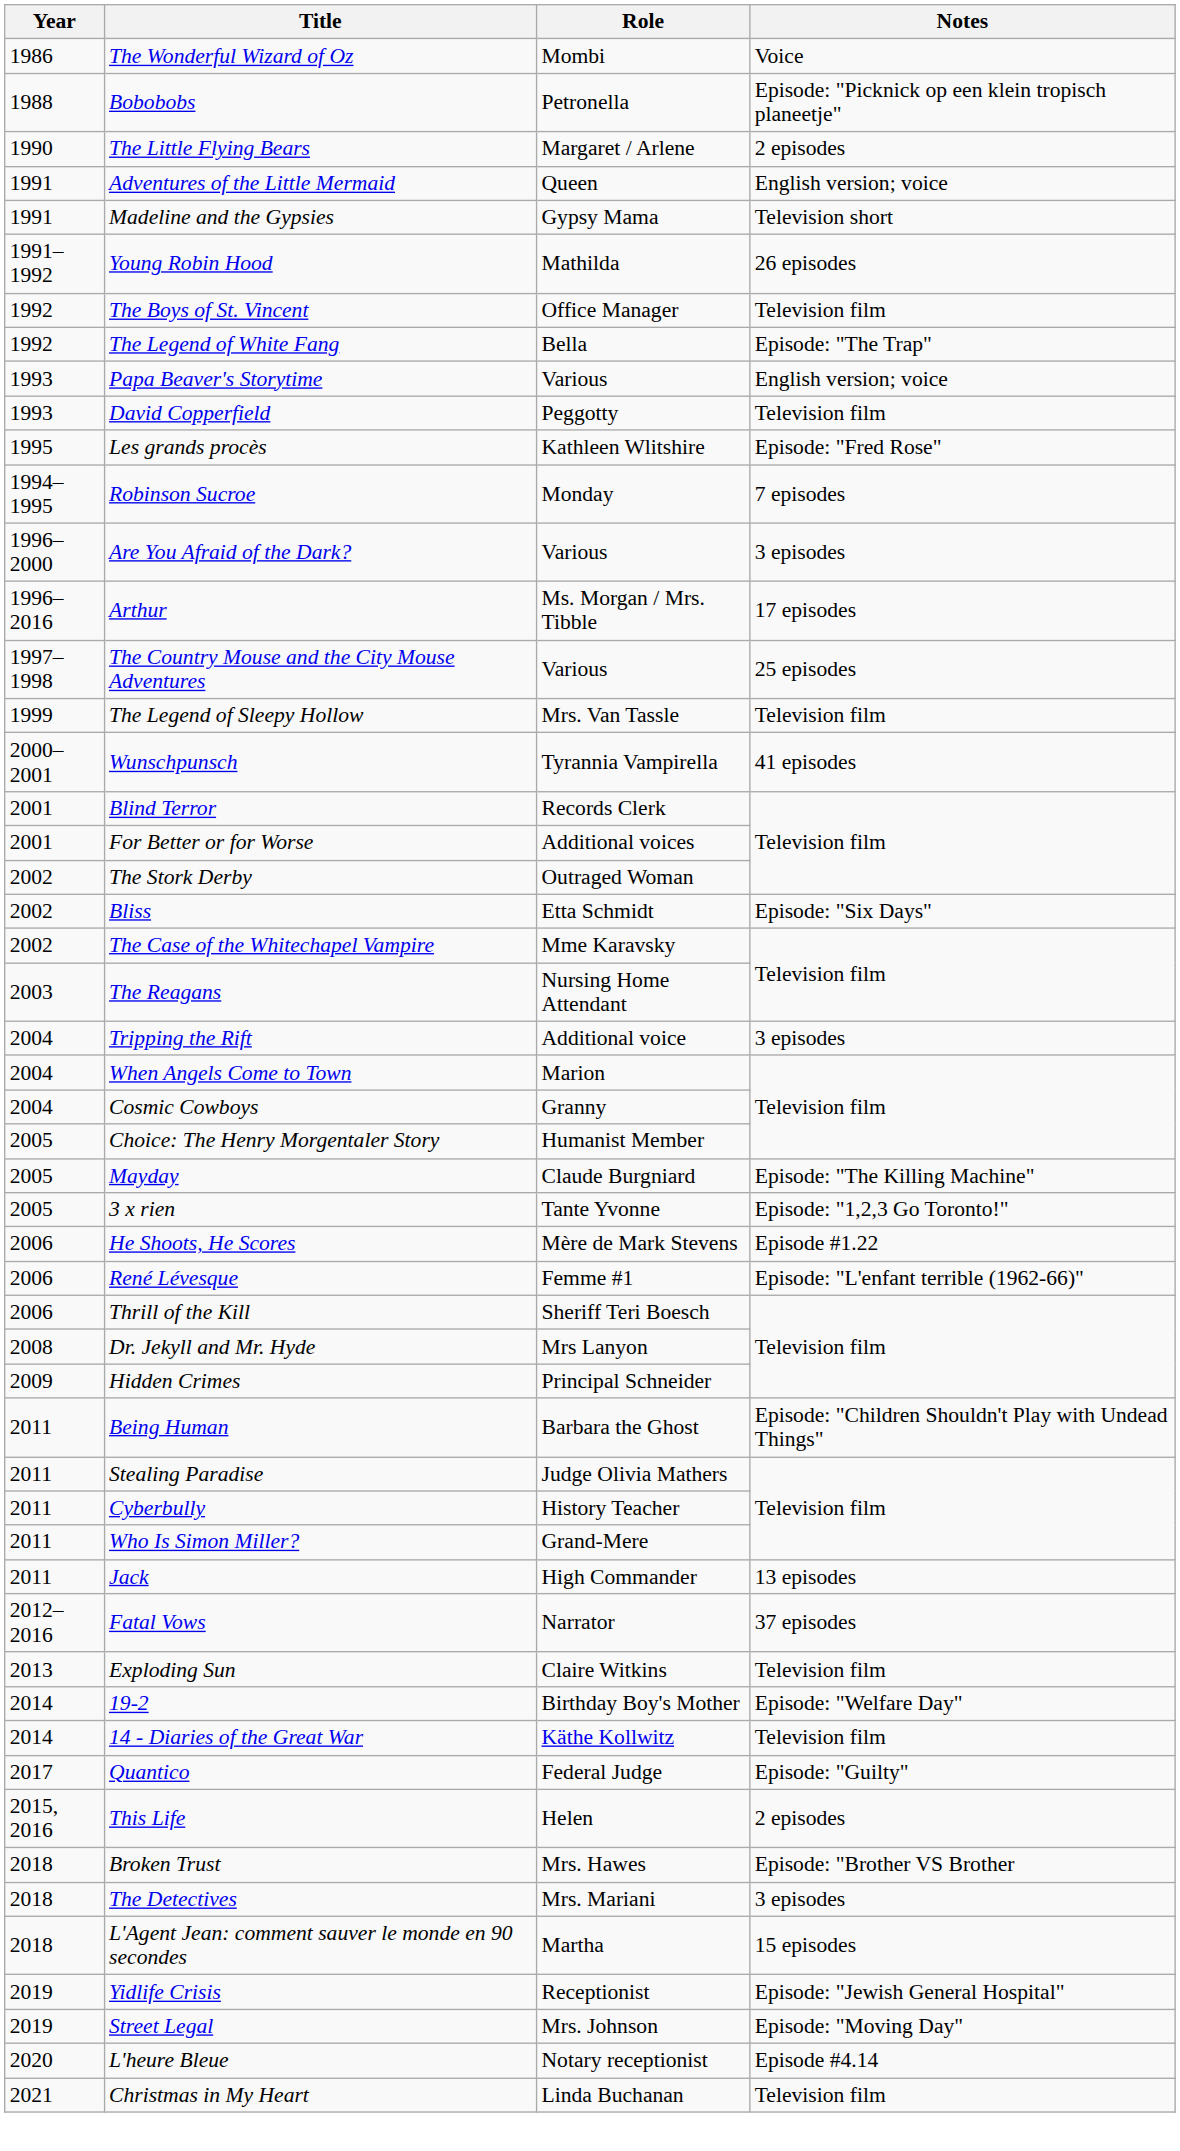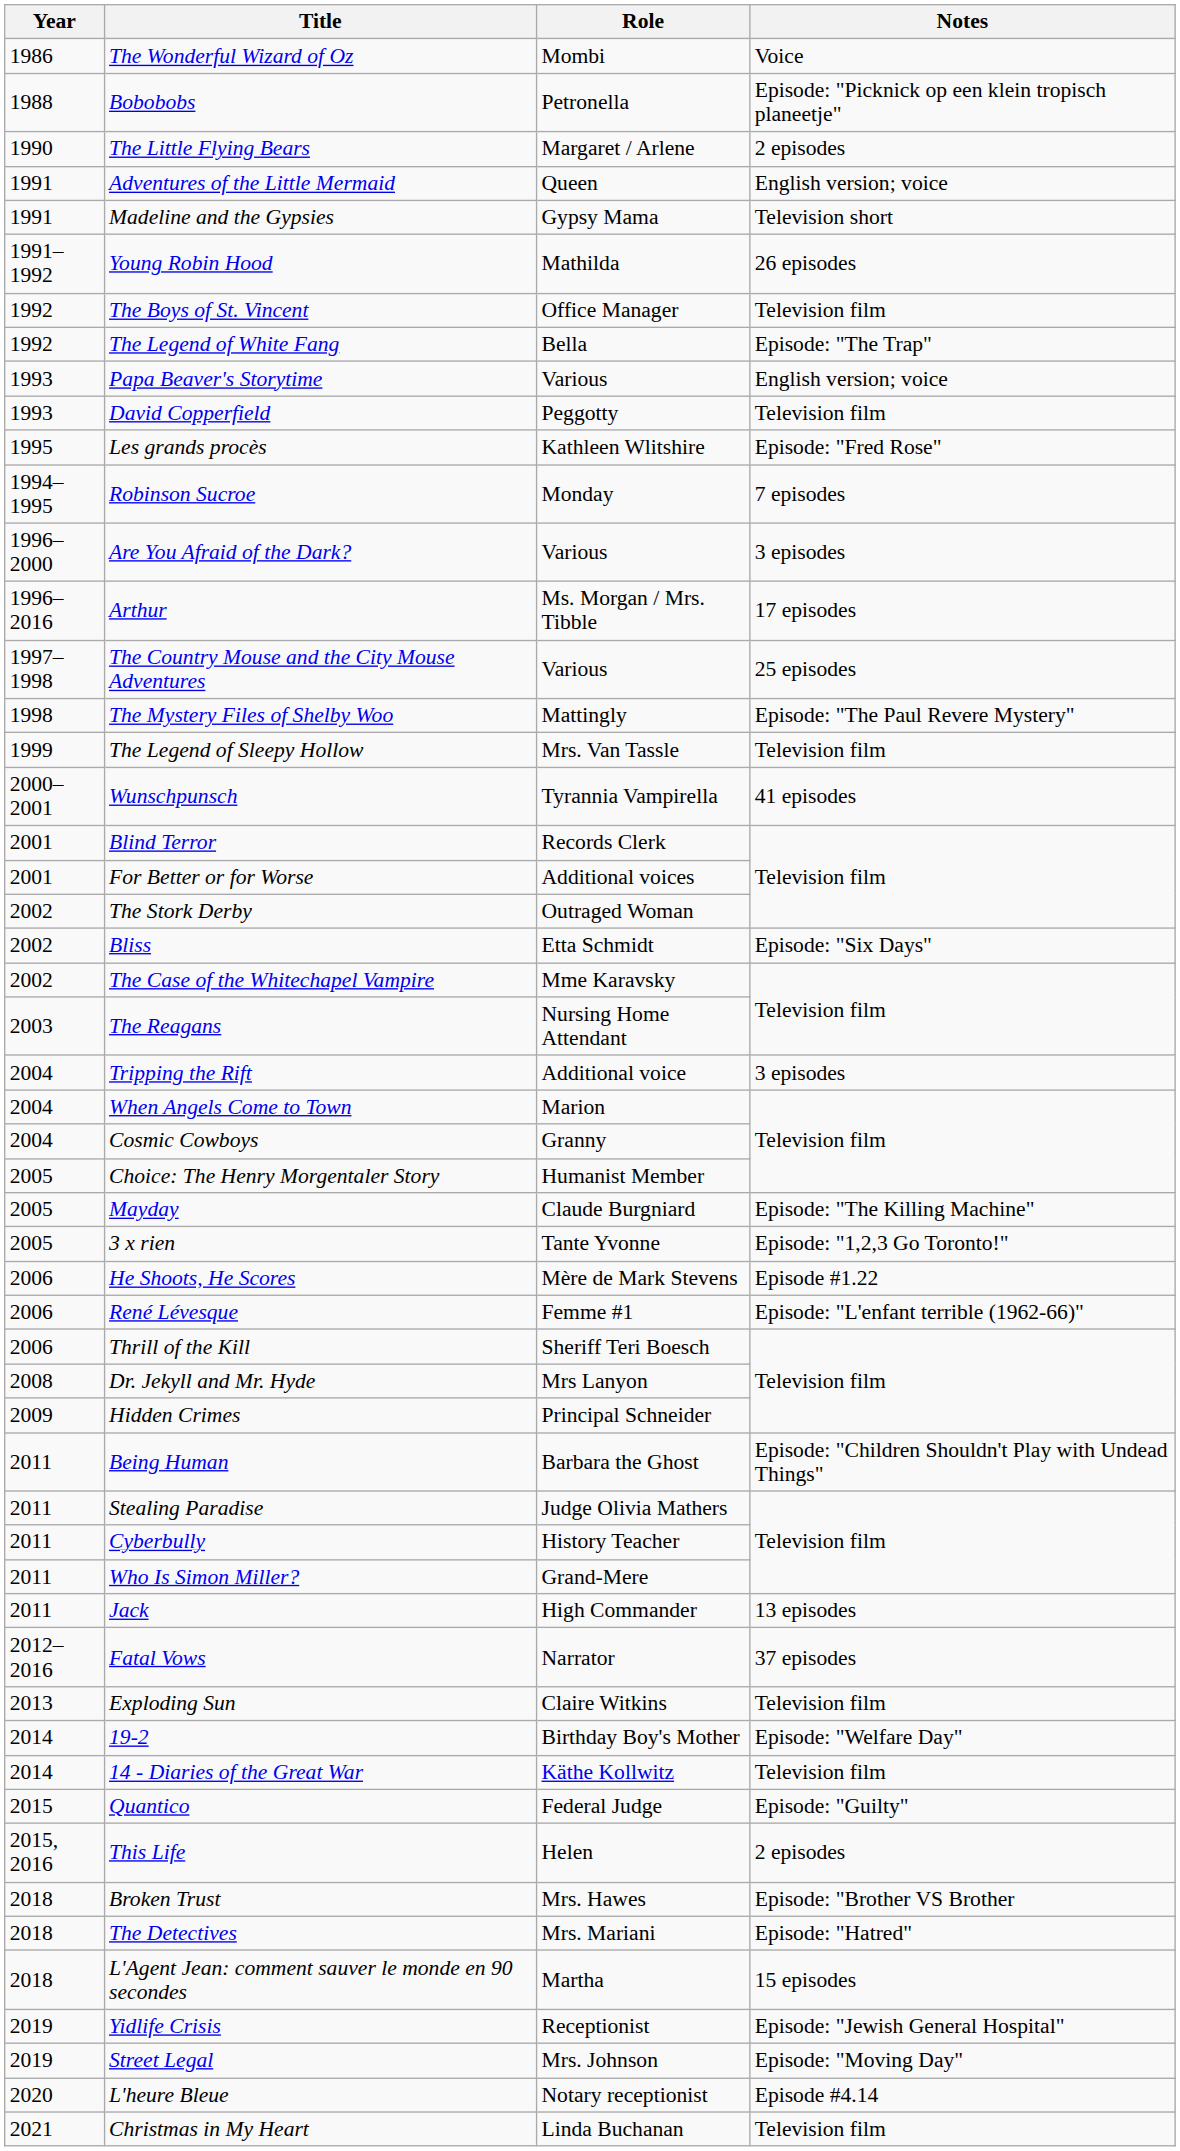+ row: 1998 | The Mystery Files of Shelby Woo | Mattingly | Episode: "The Paul Revere Mystery"
Quantico | Year: 2017 -> 2015
The Detectives | Notes: 3 episodes -> Episode: "Hatred"
